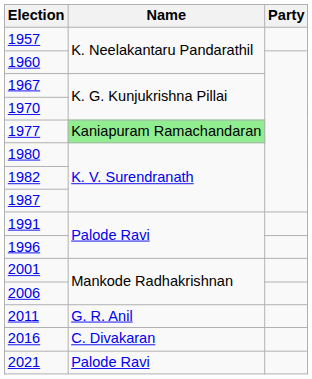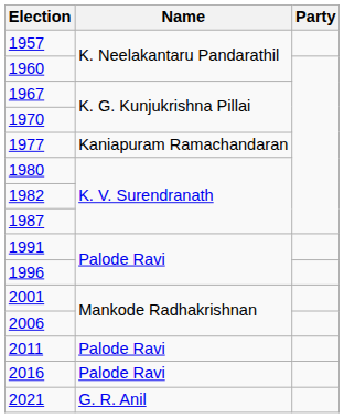1977 | Name: lightgreen background -> no background
2011 | Name: G. R. Anil -> Palode Ravi
2016 | Name: C. Divakaran -> Palode Ravi
2021 | Name: Palode Ravi -> G. R. Anil
